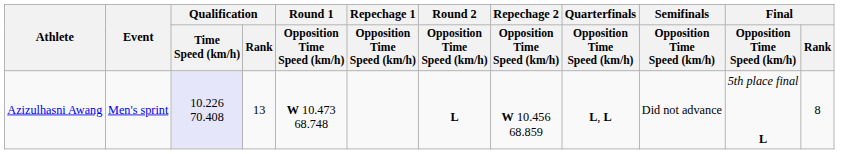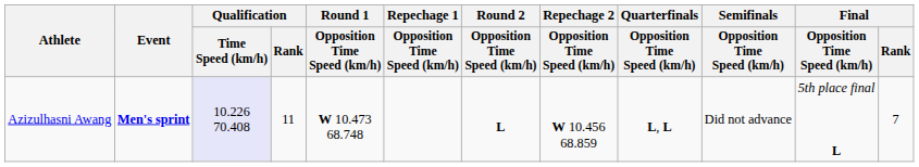Azizulhasni Awang | Event: normal -> bold
Azizulhasni Awang | Qualification / Rank: 13 -> 11
Azizulhasni Awang | Final / Rank: 8 -> 7
